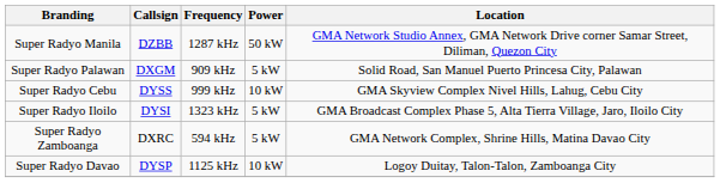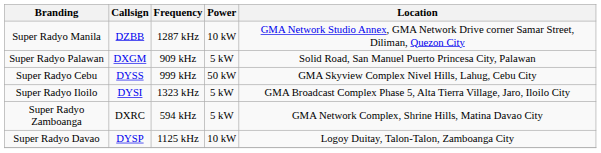Super Radyo Manila | Power: 50 kW -> 10 kW
Super Radyo Cebu | Power: 10 kW -> 50 kW
